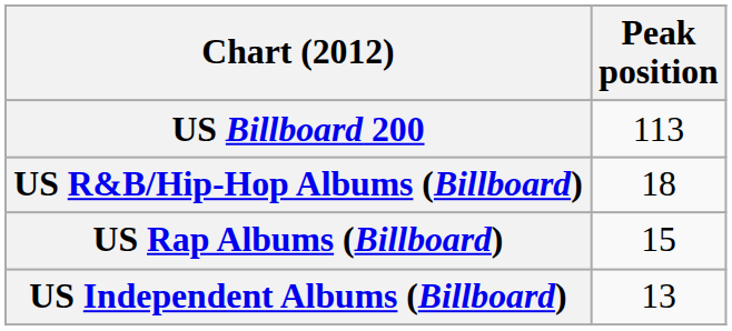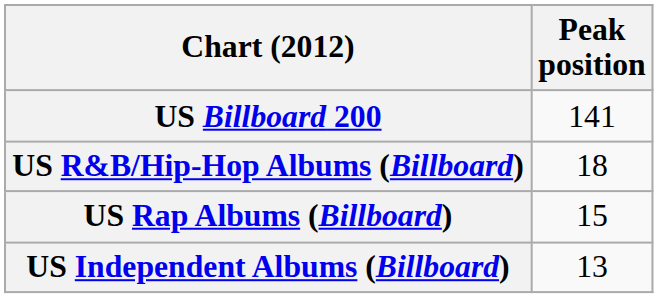US Billboard 200 | Peak position: 113 -> 141
